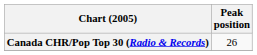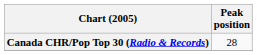Canada CHR/Pop Top 30 (Radio & Records) | Peak position: 26 -> 28
